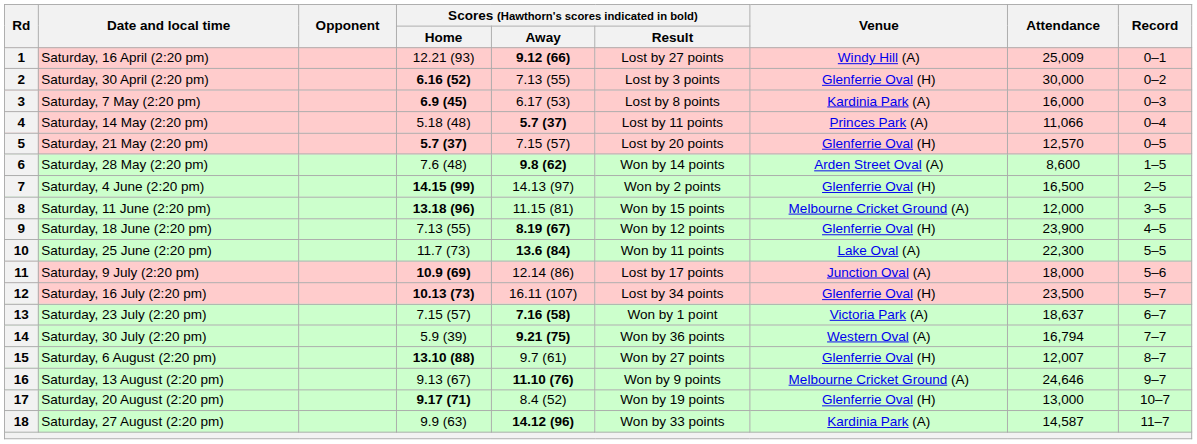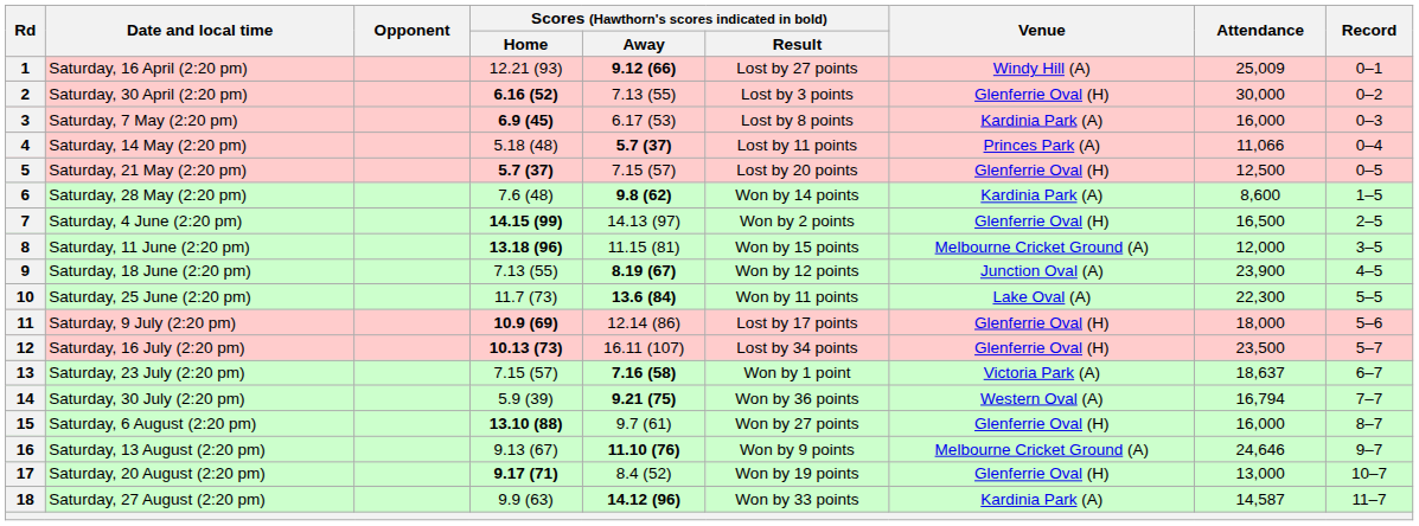5 | Attendance: 12,570 -> 12,500
6 | Venue: Arden Street Oval (A) -> Kardinia Park (A)
9 | Venue: Glenferrie Oval (H) -> Junction Oval (A)
11 | Venue: Junction Oval (A) -> Glenferrie Oval (H)
15 | Attendance: 12,007 -> 16,000
